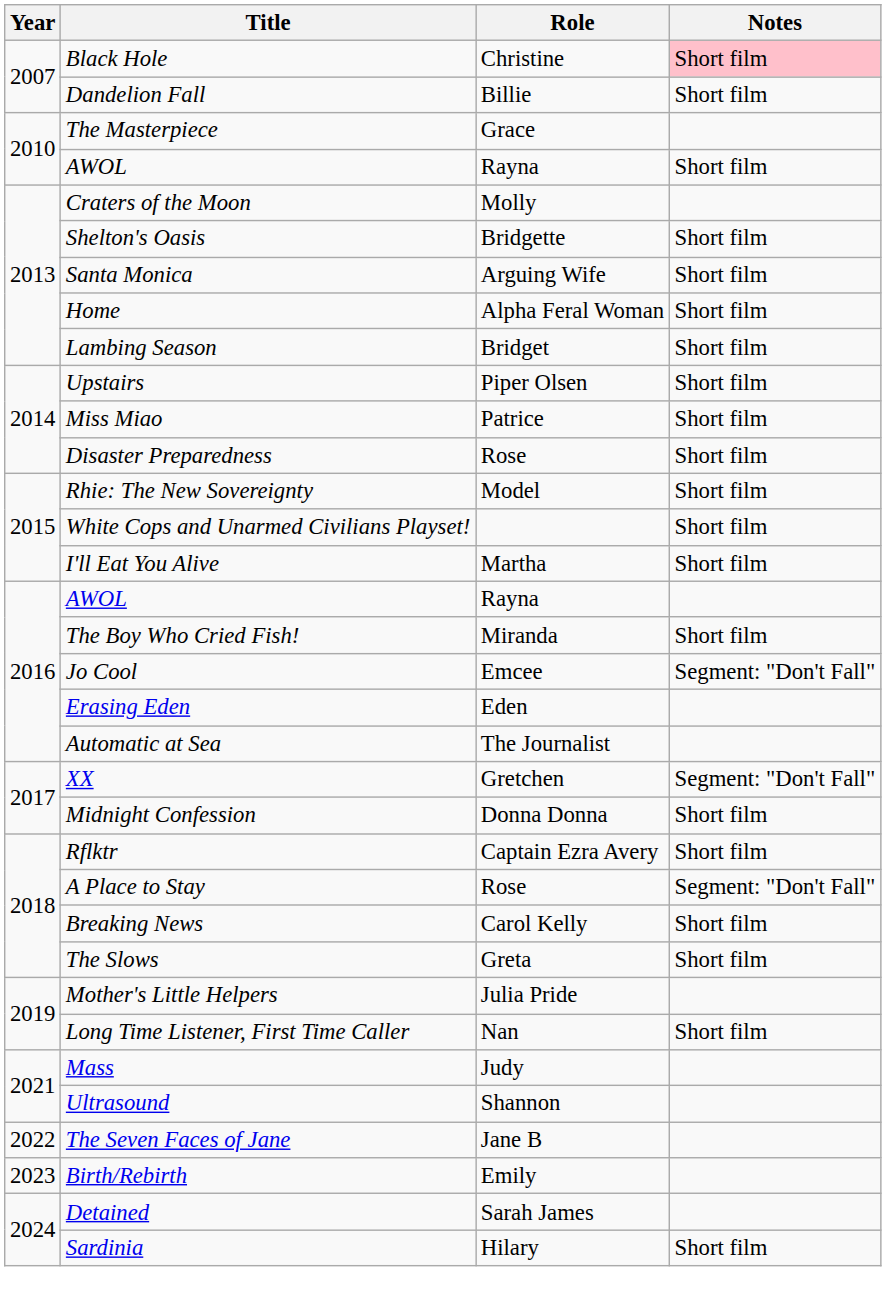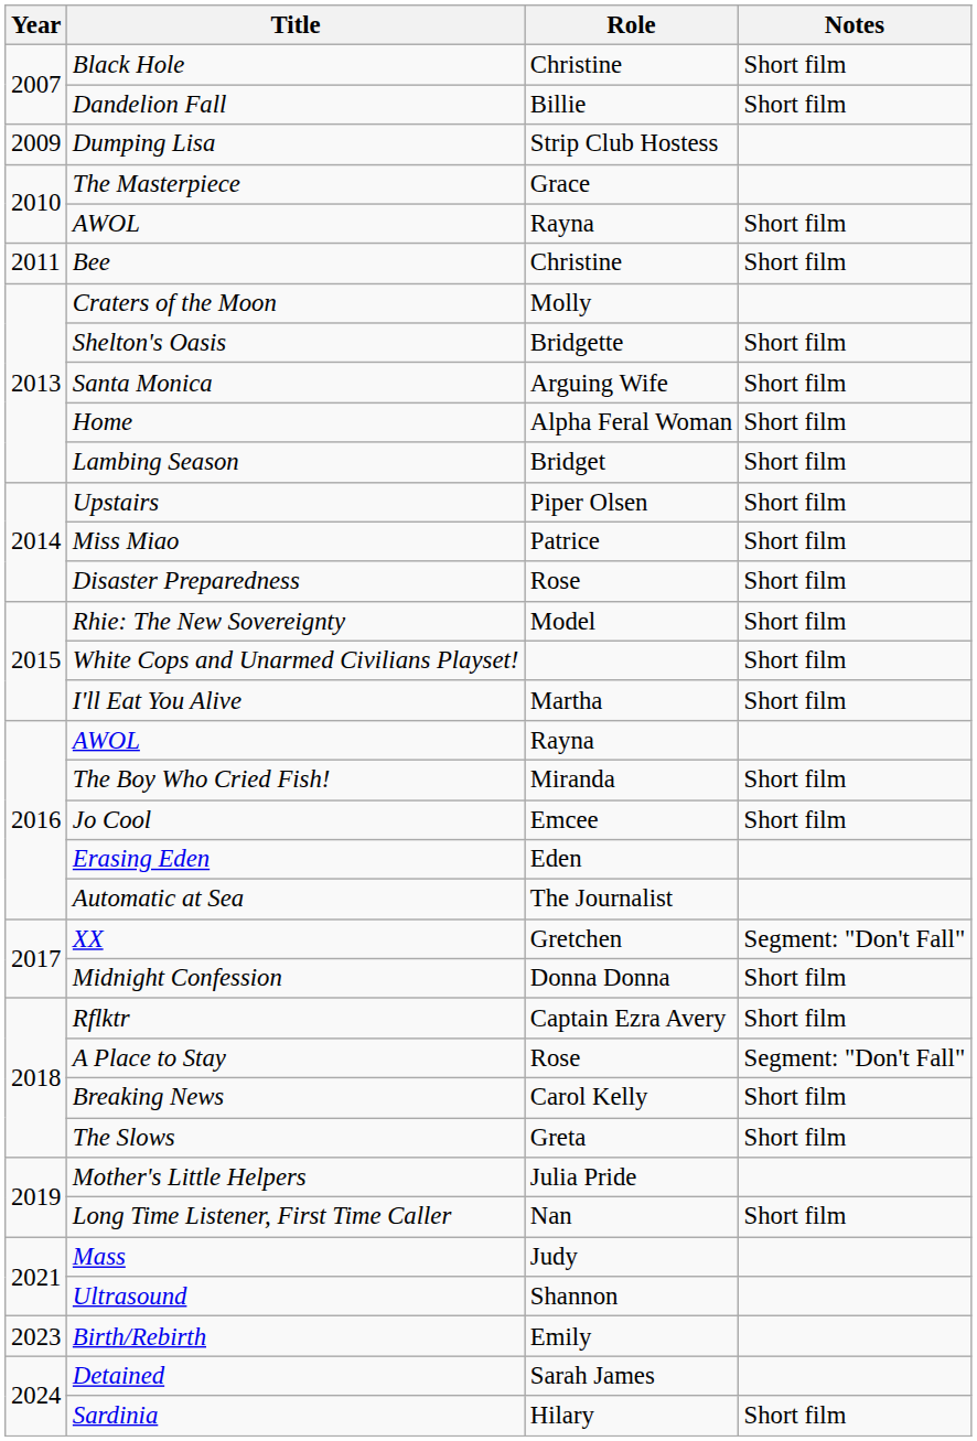Black Hole | Notes: pink background -> no background
+ row: 2009 | Dumping Lisa | Strip Club Hostess
+ row: 2011 | Bee | Christine | Short film
Jo Cool | Notes: Segment: "Don't Fall" -> Short film
- row: 2022 | The Seven Faces of Jane | Jane B
